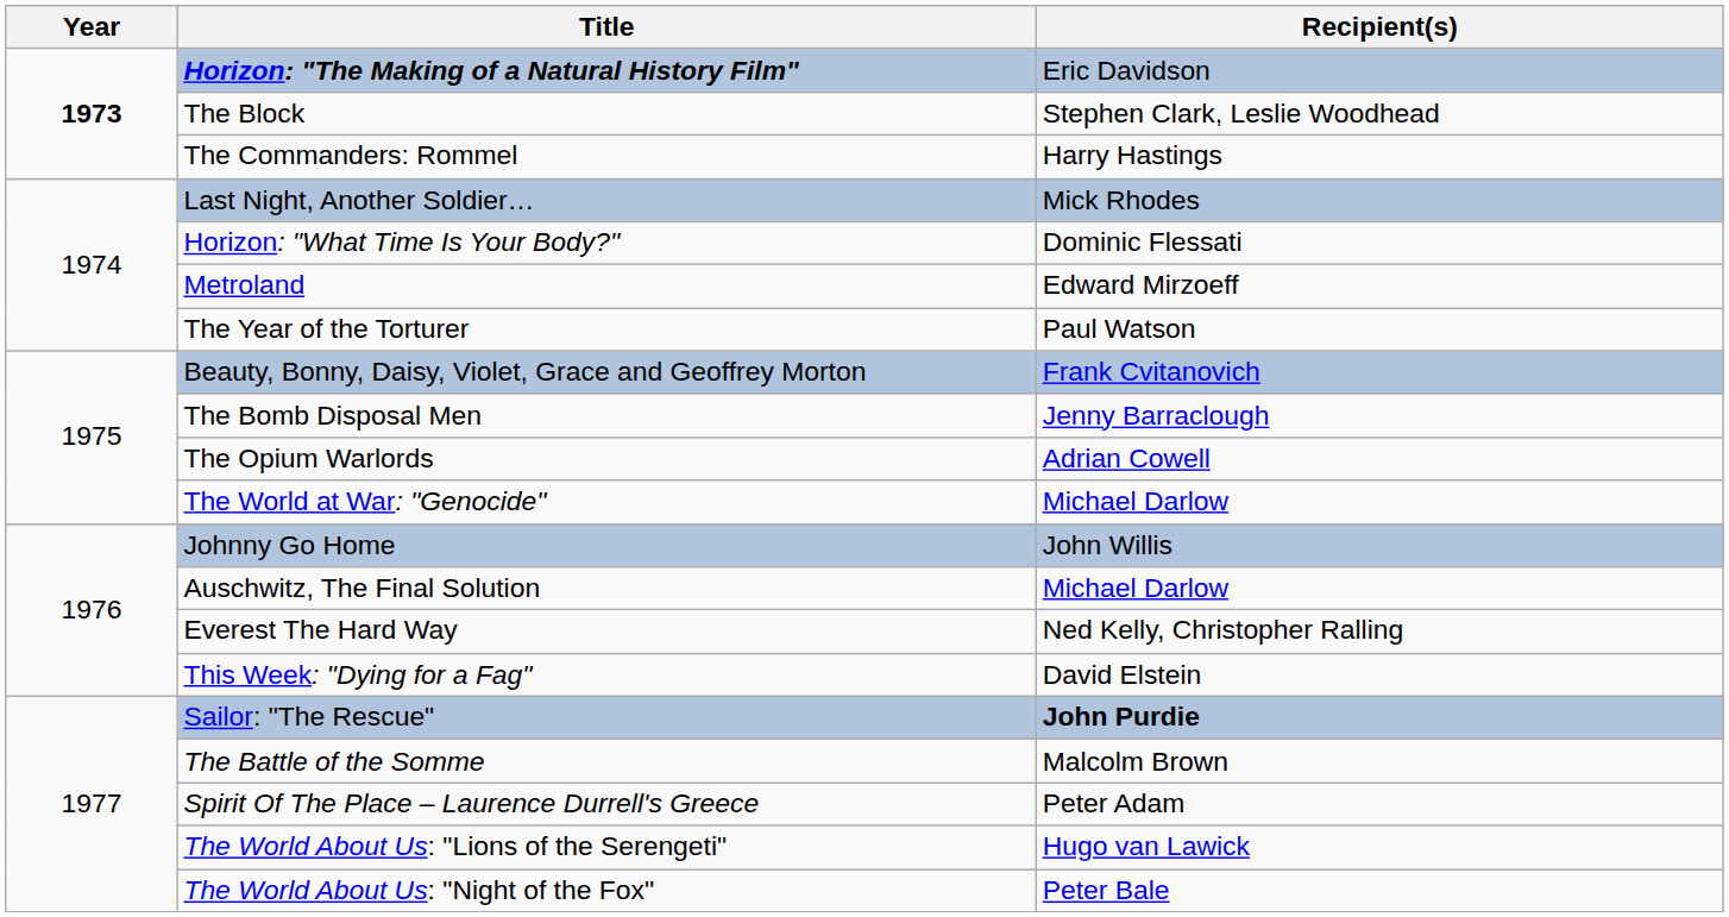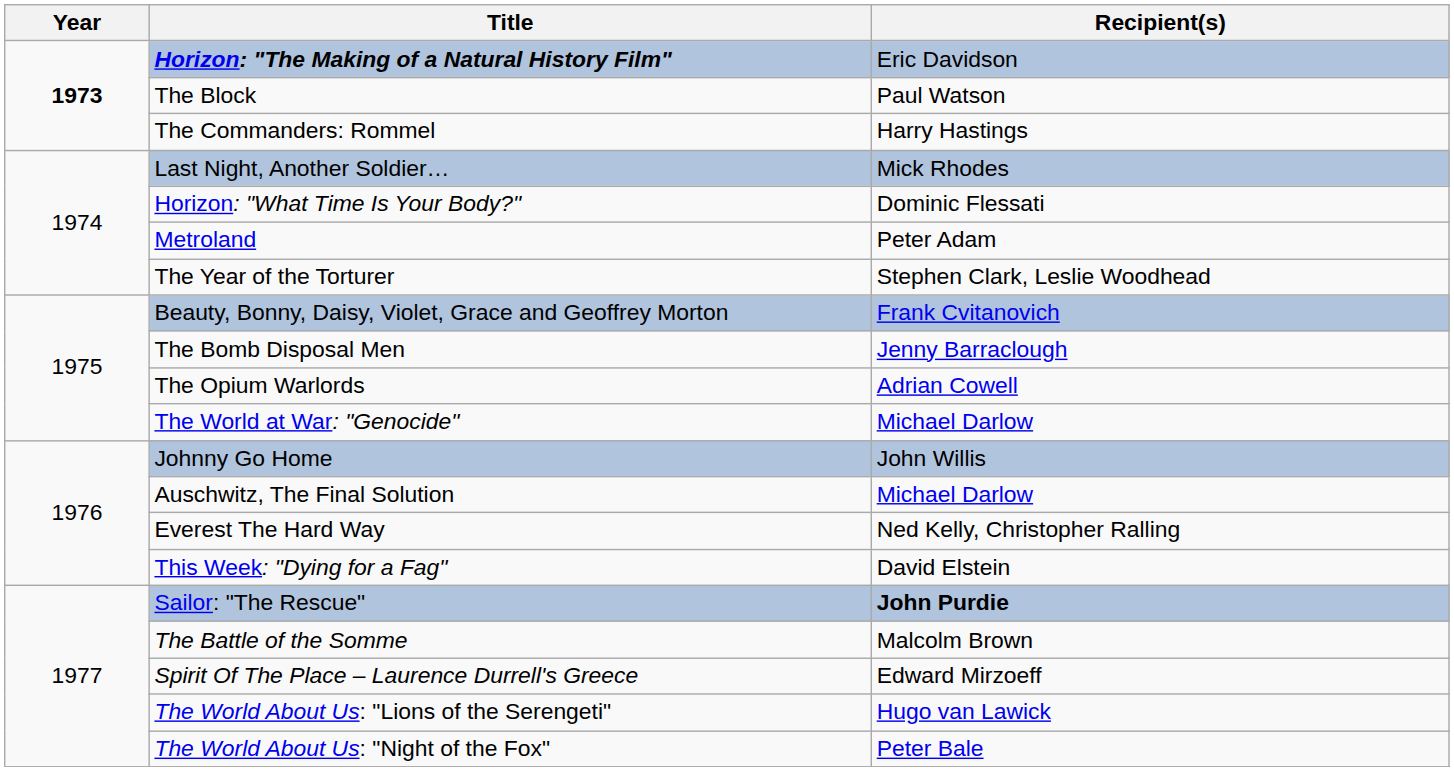The Block | Recipient(s): Stephen Clark, Leslie Woodhead -> Paul Watson
Metroland | Recipient(s): Edward Mirzoeff -> Peter Adam
The Year of the Torturer | Recipient(s): Paul Watson -> Stephen Clark, Leslie Woodhead
Spirit Of The Place – Laurence Durrell's Greece | Recipient(s): Peter Adam -> Edward Mirzoeff
